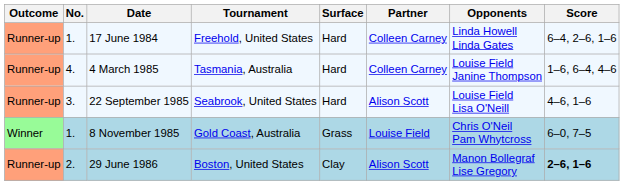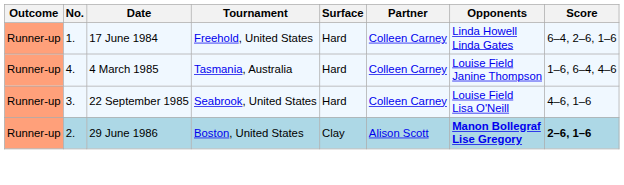22 September 1985 | Partner: Alison Scott -> Colleen Carney
- row: Winner | 1. | 8 November 1985 | Gold Coast, Australia | Grass | Louise Field | Chris O'Neil Pam Whytcross | 6–0, 7–5
29 June 1986 | Opponents: normal -> bold
